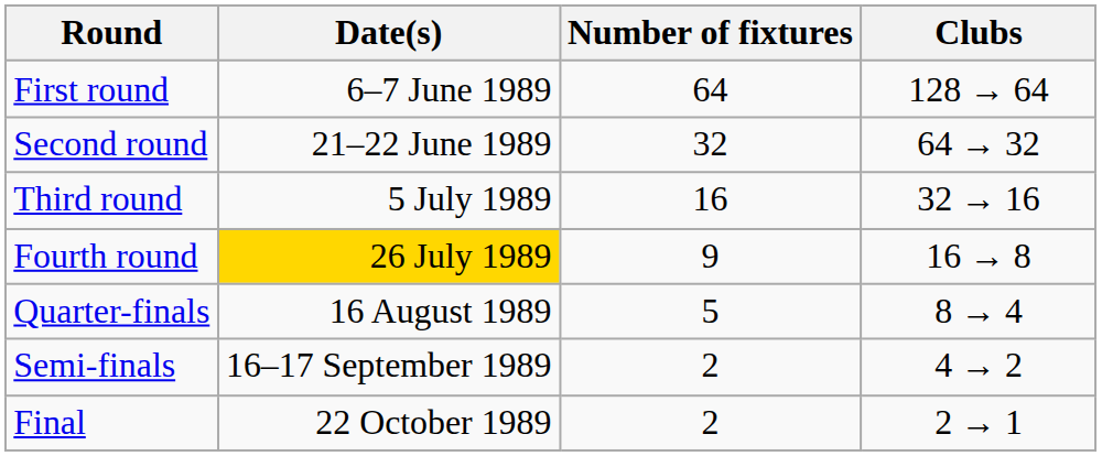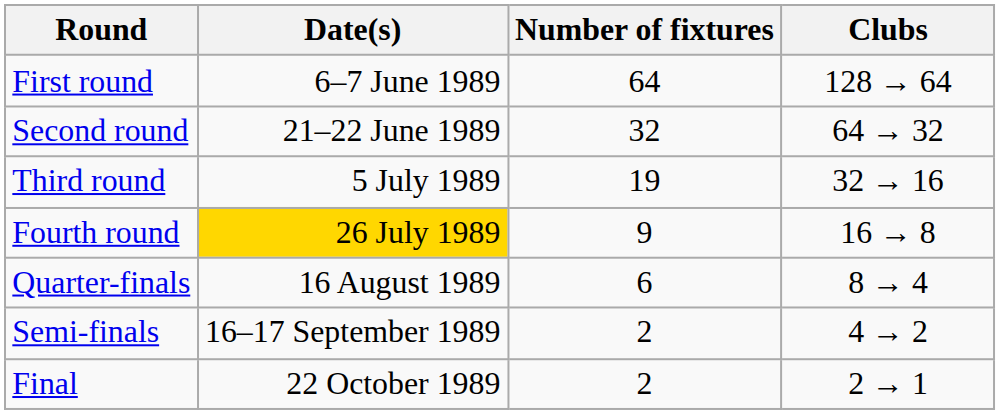Third round | Number of fixtures: 16 -> 19
Quarter-finals | Number of fixtures: 5 -> 6
